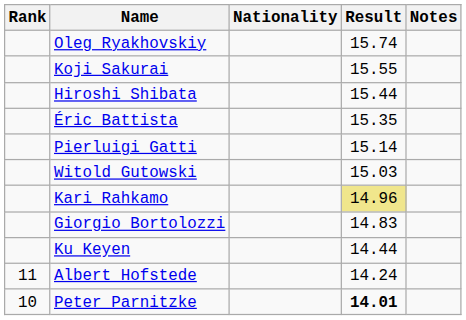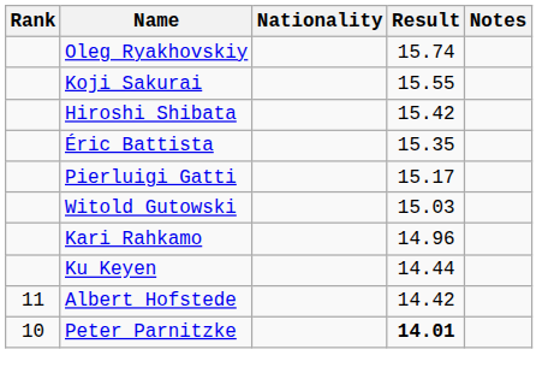Hiroshi Shibata | Result: 15.44 -> 15.42
Pierluigi Gatti | Result: 15.14 -> 15.17
Kari Rahkamo | Result: khaki background -> no background
- row: Giorgio Bortolozzi | 14.83
Albert Hofstede | Result: 14.24 -> 14.42
